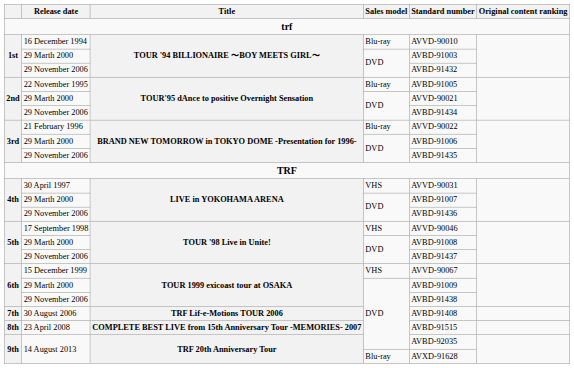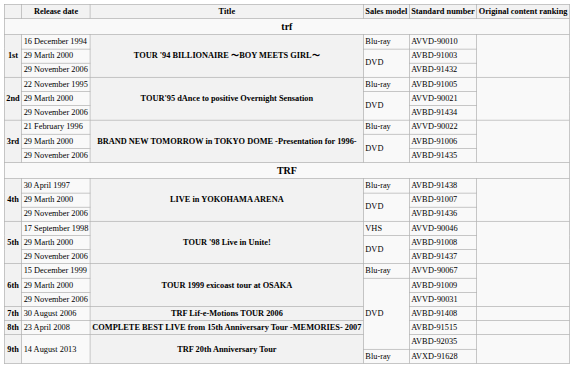30 April 1997 | Sales model: VHS -> Blu-ray
30 April 1997 | Standard number: AVVD-90031 -> AVBD-91438
15 December 1999 | Sales model: VHS -> Blu-ray
6th / 29 November 2006 | Standard number: AVBD-91438 -> AVVD-90031
